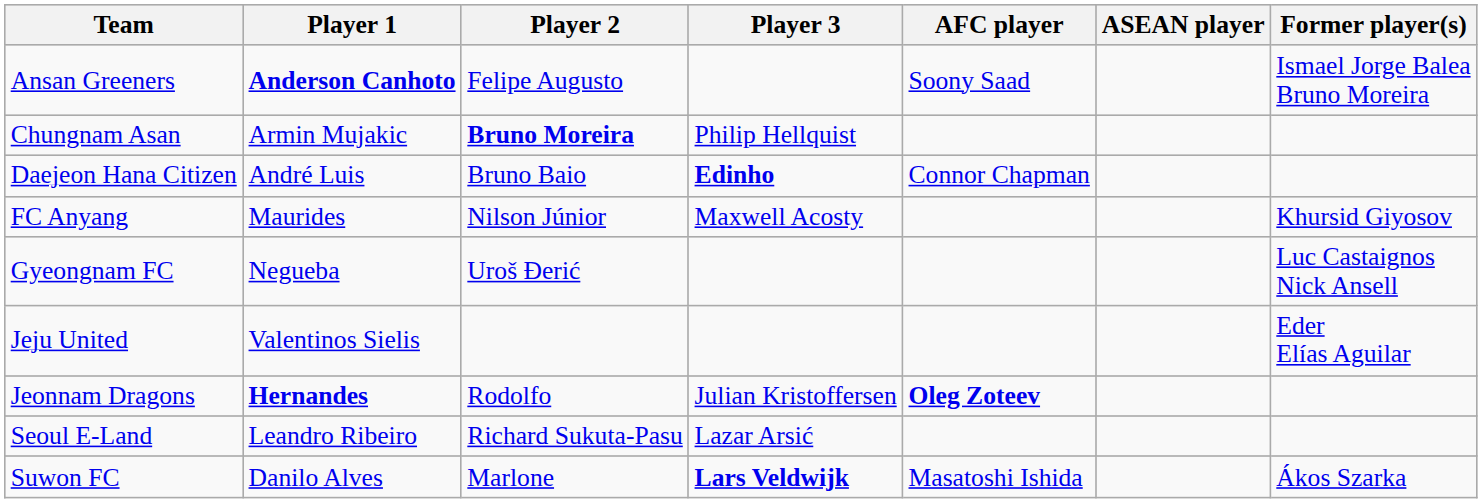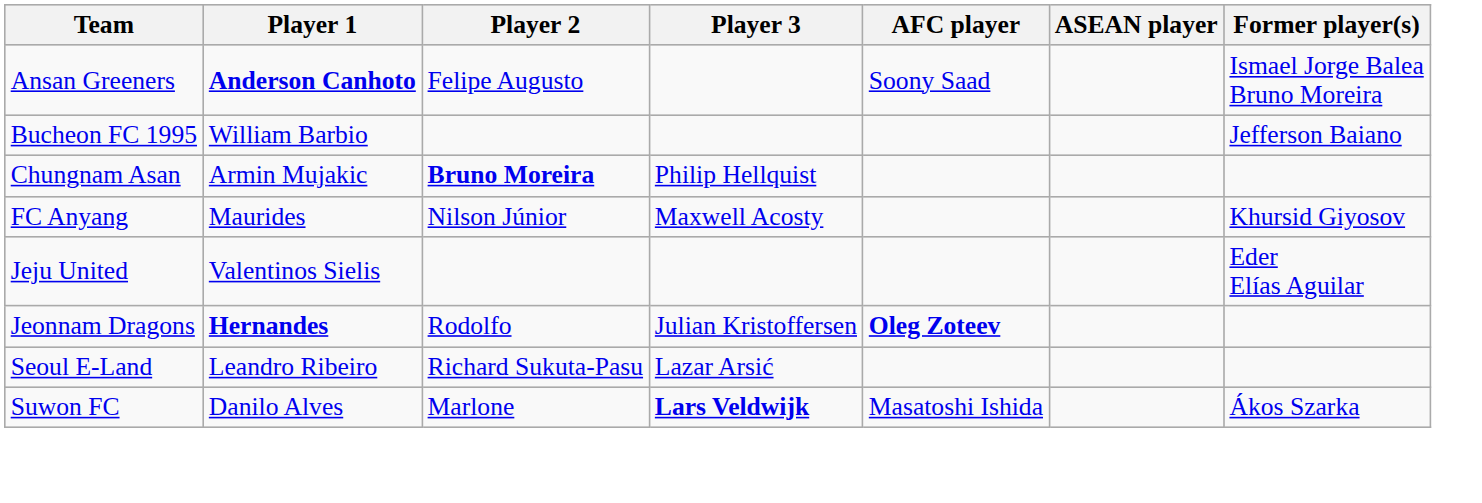+ row: Bucheon FC 1995 | William Barbio | Jefferson Baiano
- row: Daejeon Hana Citizen | André Luis | Bruno Baio | Edinho | Connor Chapman
- row: Gyeongnam FC | Negueba | Uroš Đerić | Luc Castaignos Nick Ansell
